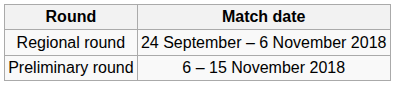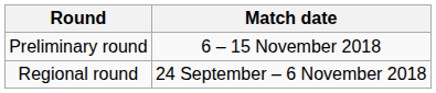rows swapped: Regional round <-> Preliminary round
